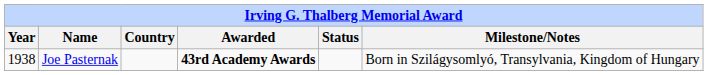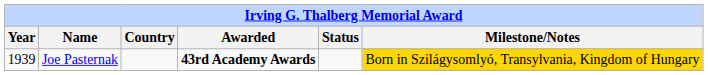Joe Pasternak | Year: 1938 -> 1939
Joe Pasternak | Milestone/Notes: no background -> gold background
